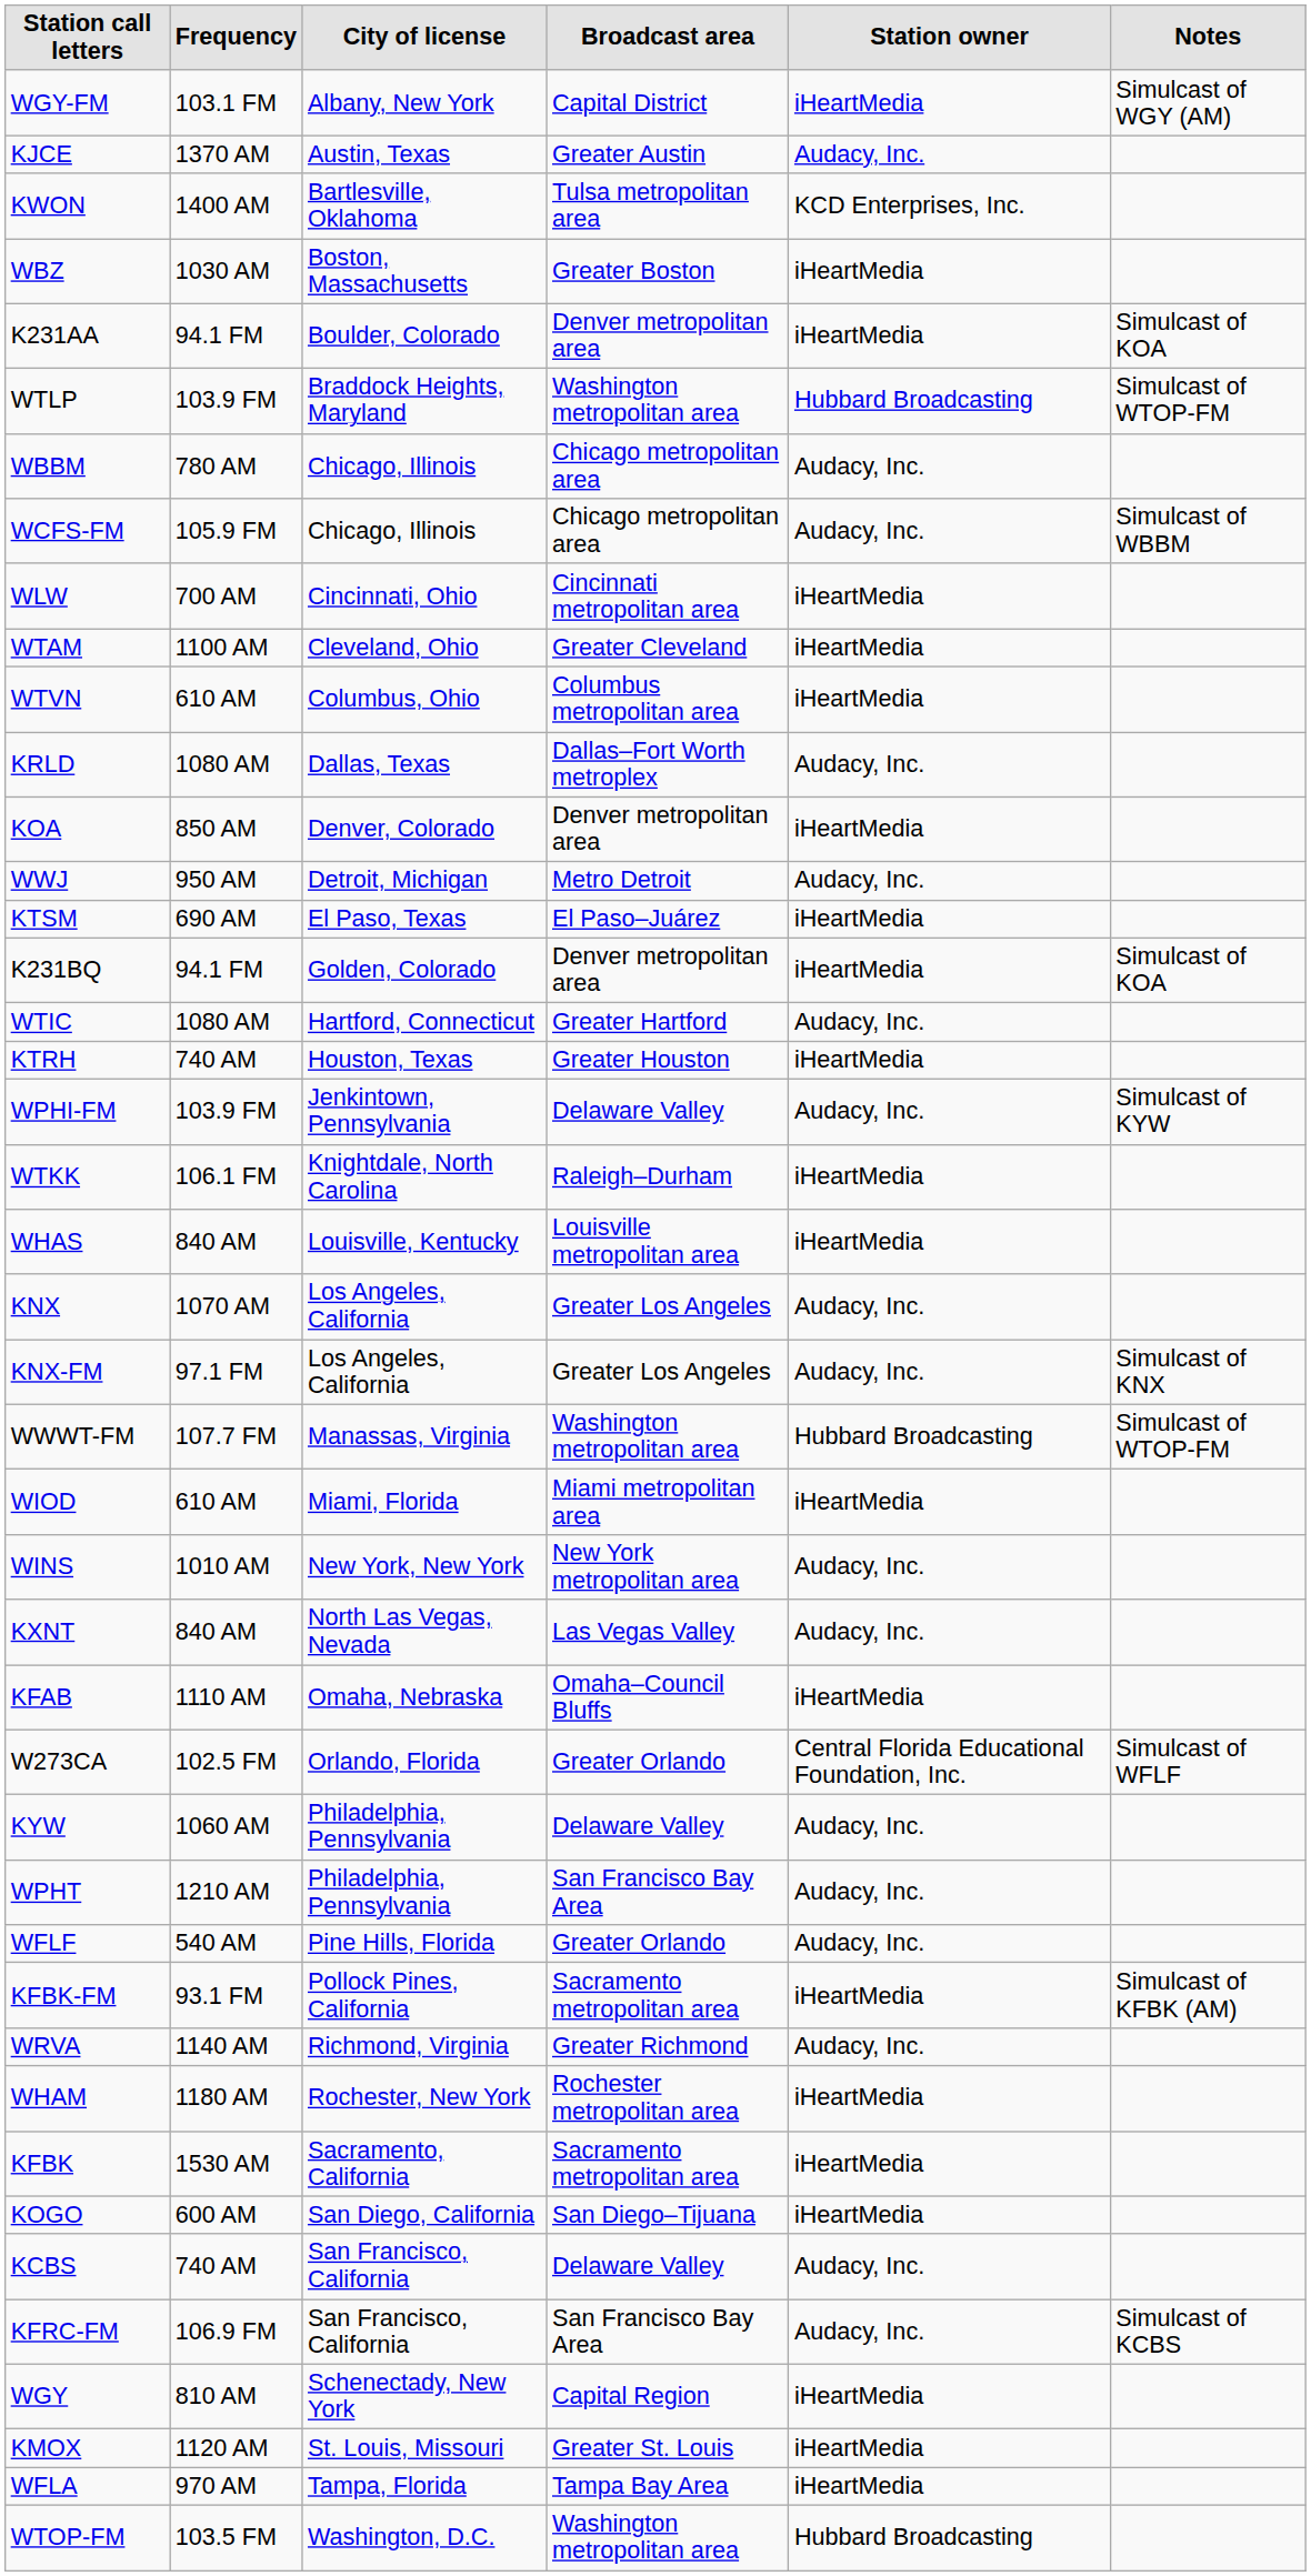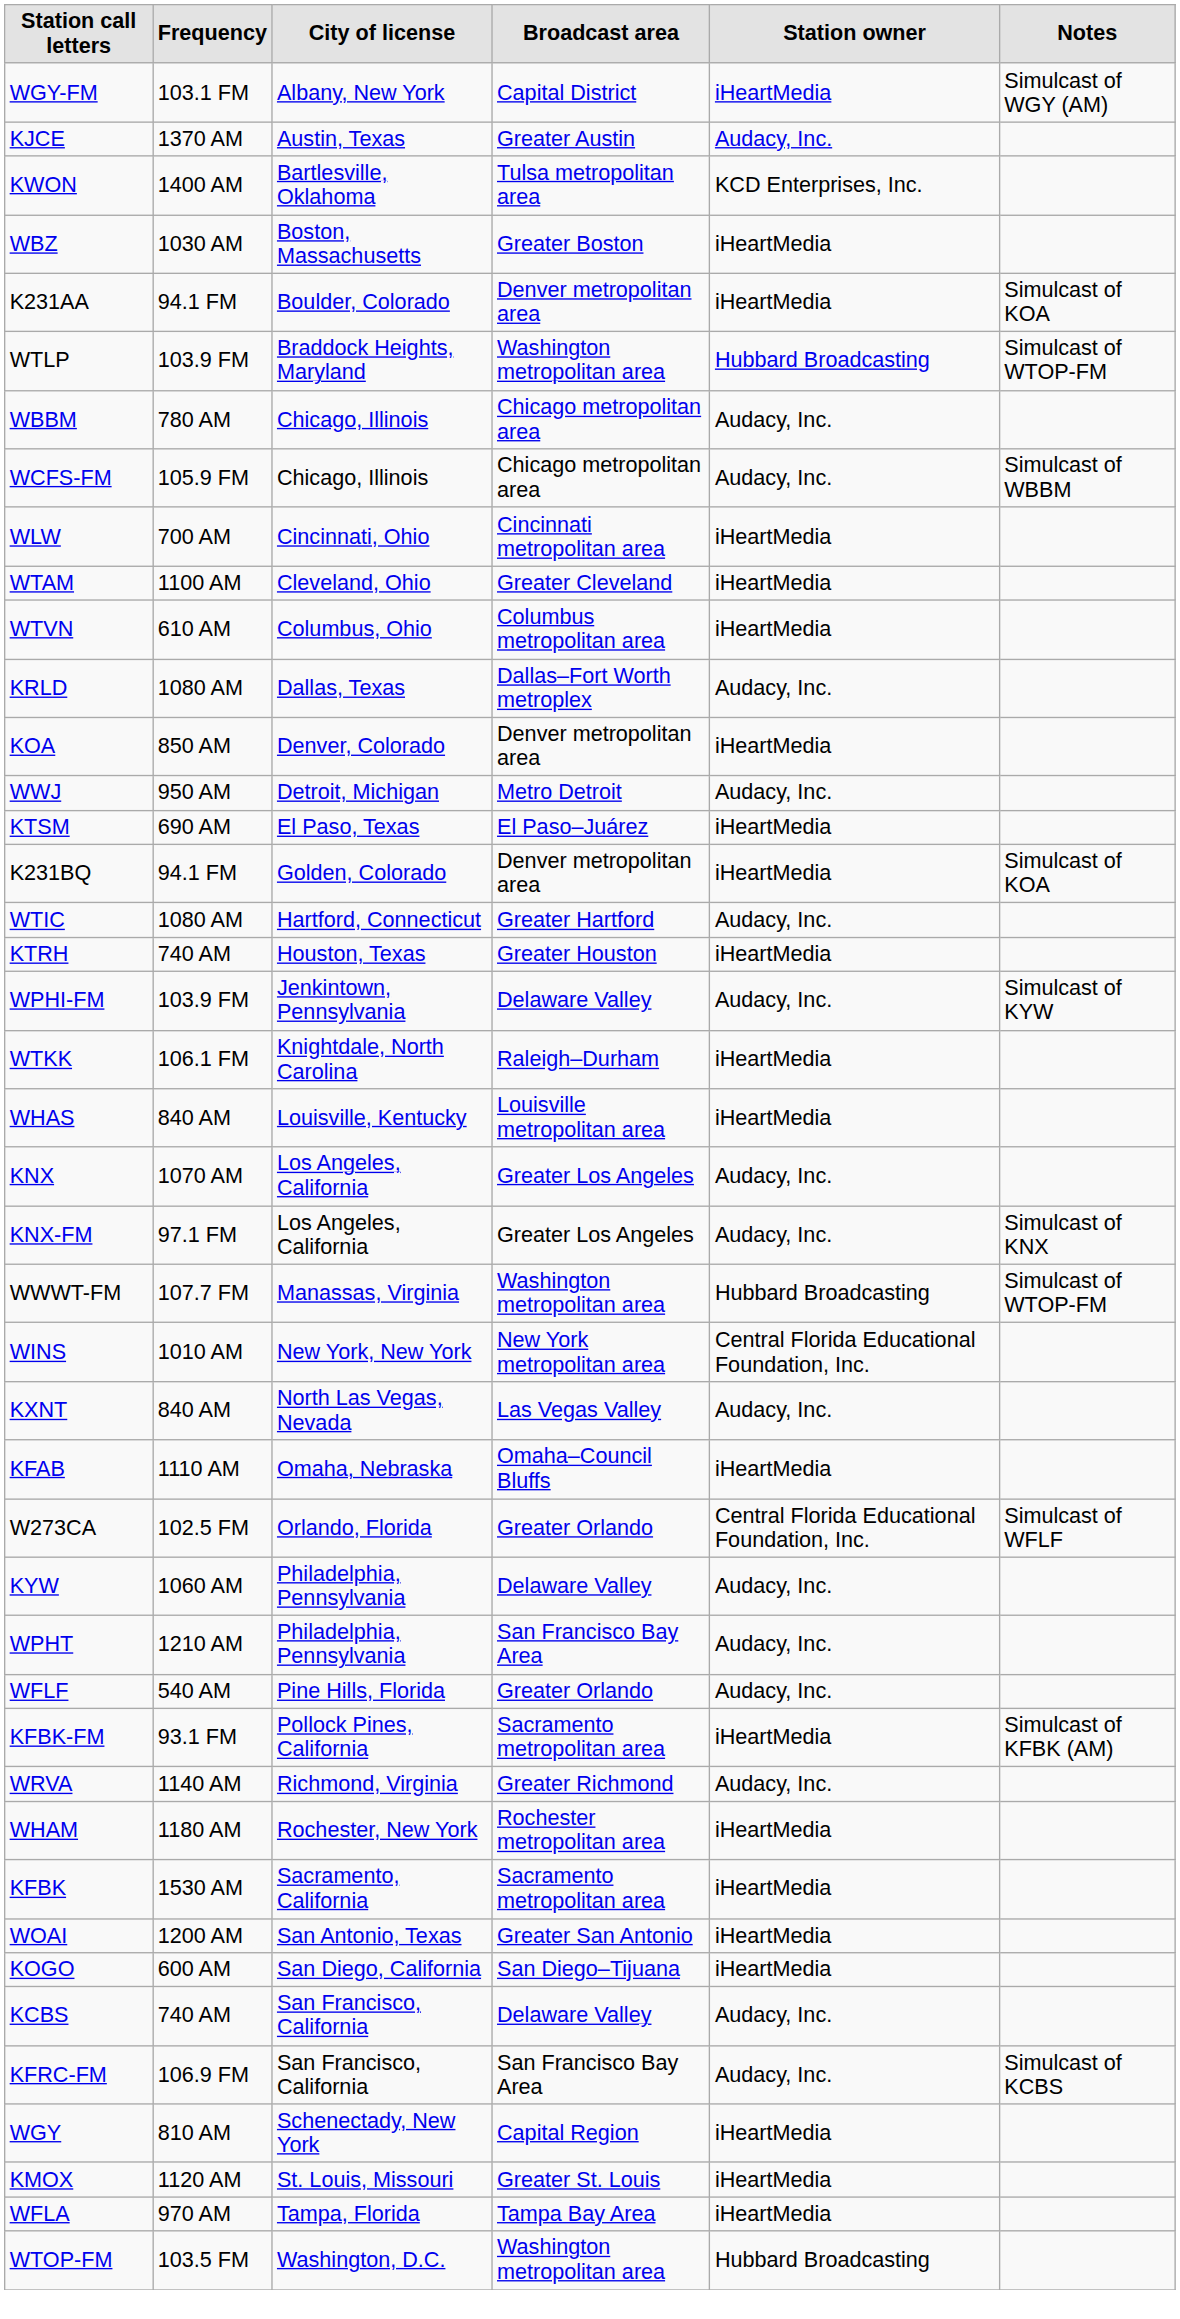- row: WIOD | 610 AM | Miami, Florida | Miami metropolitan area | iHeartMedia
WINS | Station owner: Audacy, Inc. -> Central Florida Educational Foundation, Inc.
+ row: WOAI | 1200 AM | San Antonio, Texas | Greater San Antonio | iHeartMedia
